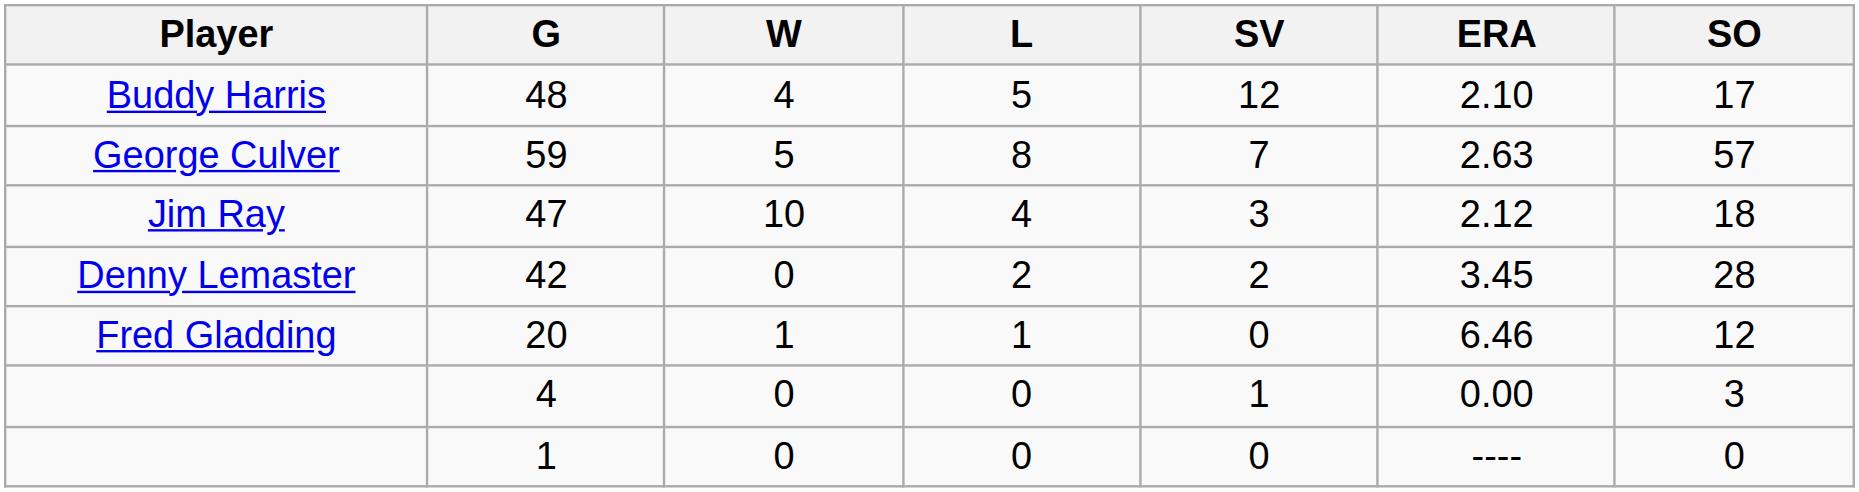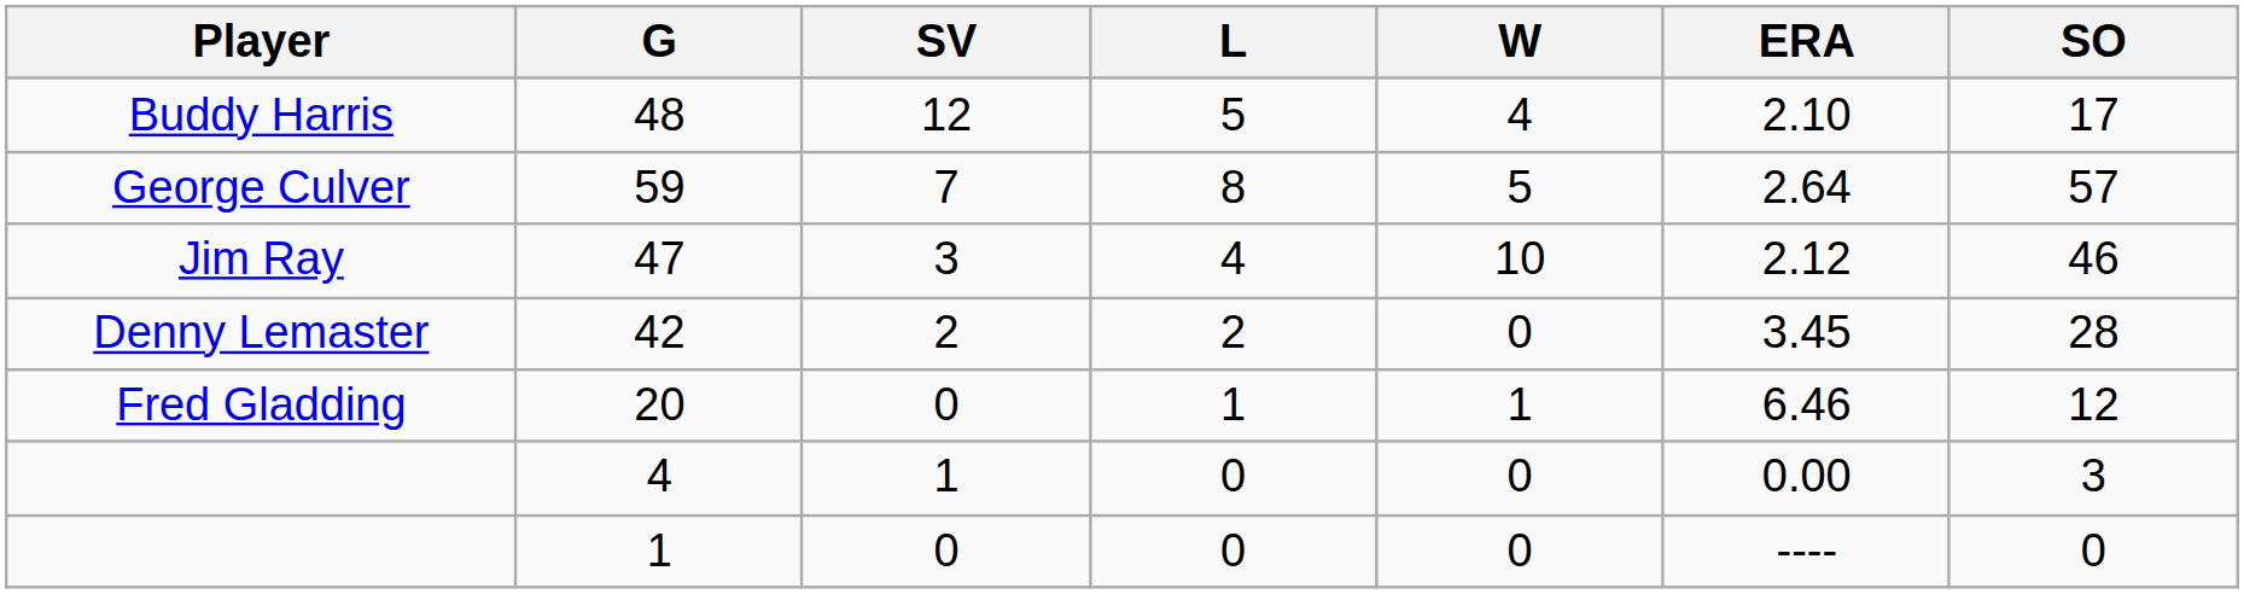columns swapped: W <-> SV
59 | ERA: 2.63 -> 2.64
47 | SO: 18 -> 46
